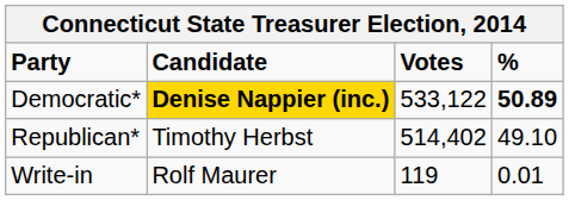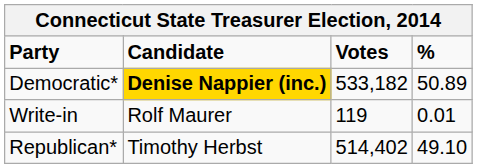Democratic* | Votes: 533,122 -> 533,182
Democratic* | %: bold -> normal
rows swapped: Republican* <-> Write-in
